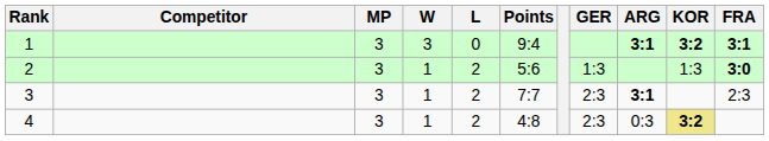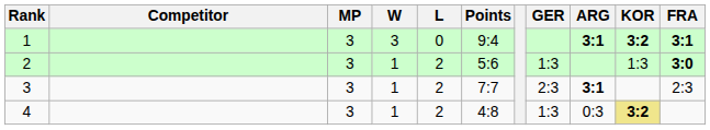4 | GER: 2:3 -> 1:3
